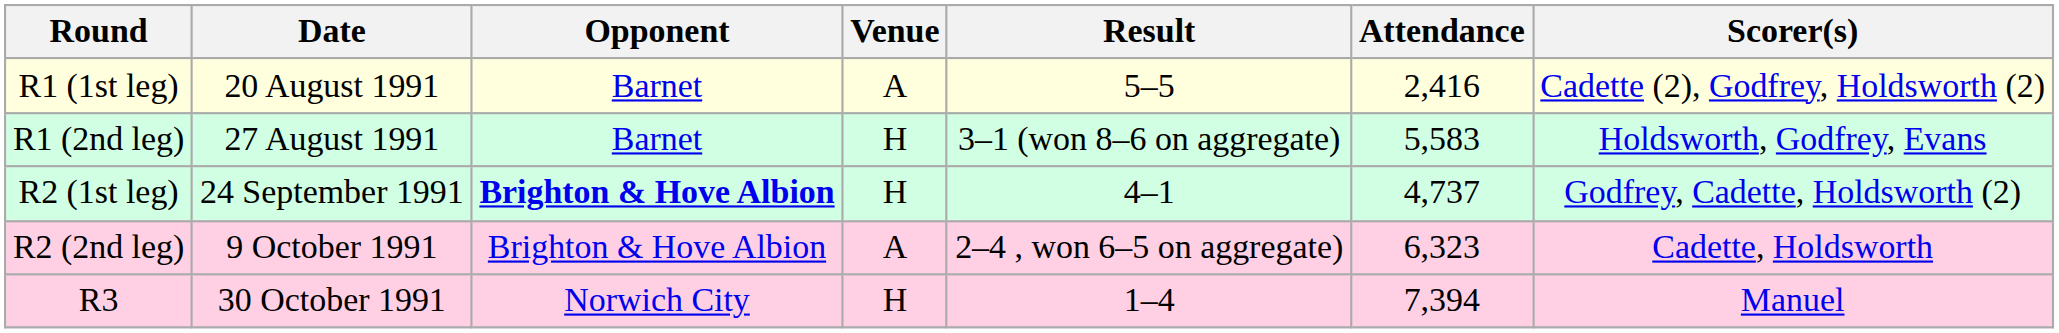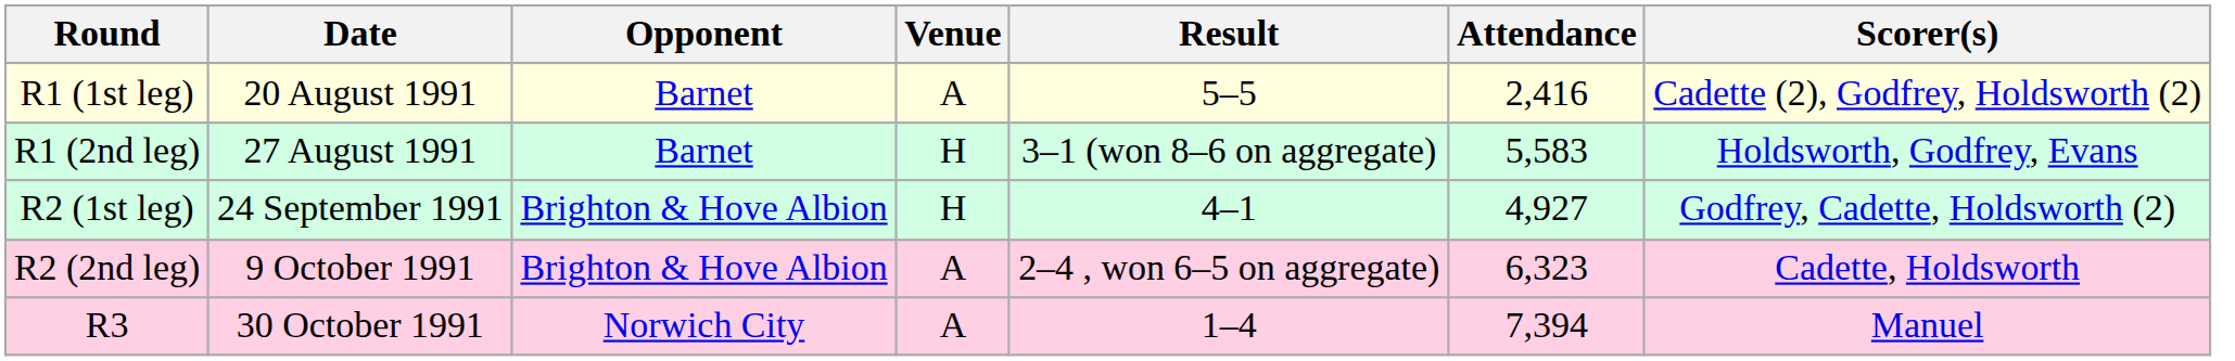R2 (1st leg) | Opponent: bold -> normal
R2 (1st leg) | Attendance: 4,737 -> 4,927
R3 | Venue: H -> A
